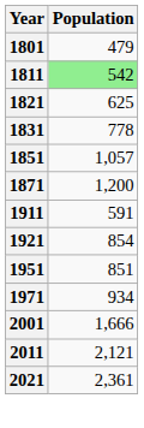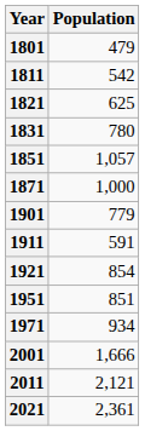1811 | Population: lightgreen background -> no background
1831 | Population: 778 -> 780
1871 | Population: 1,200 -> 1,000
+ row: 1901 | 779
